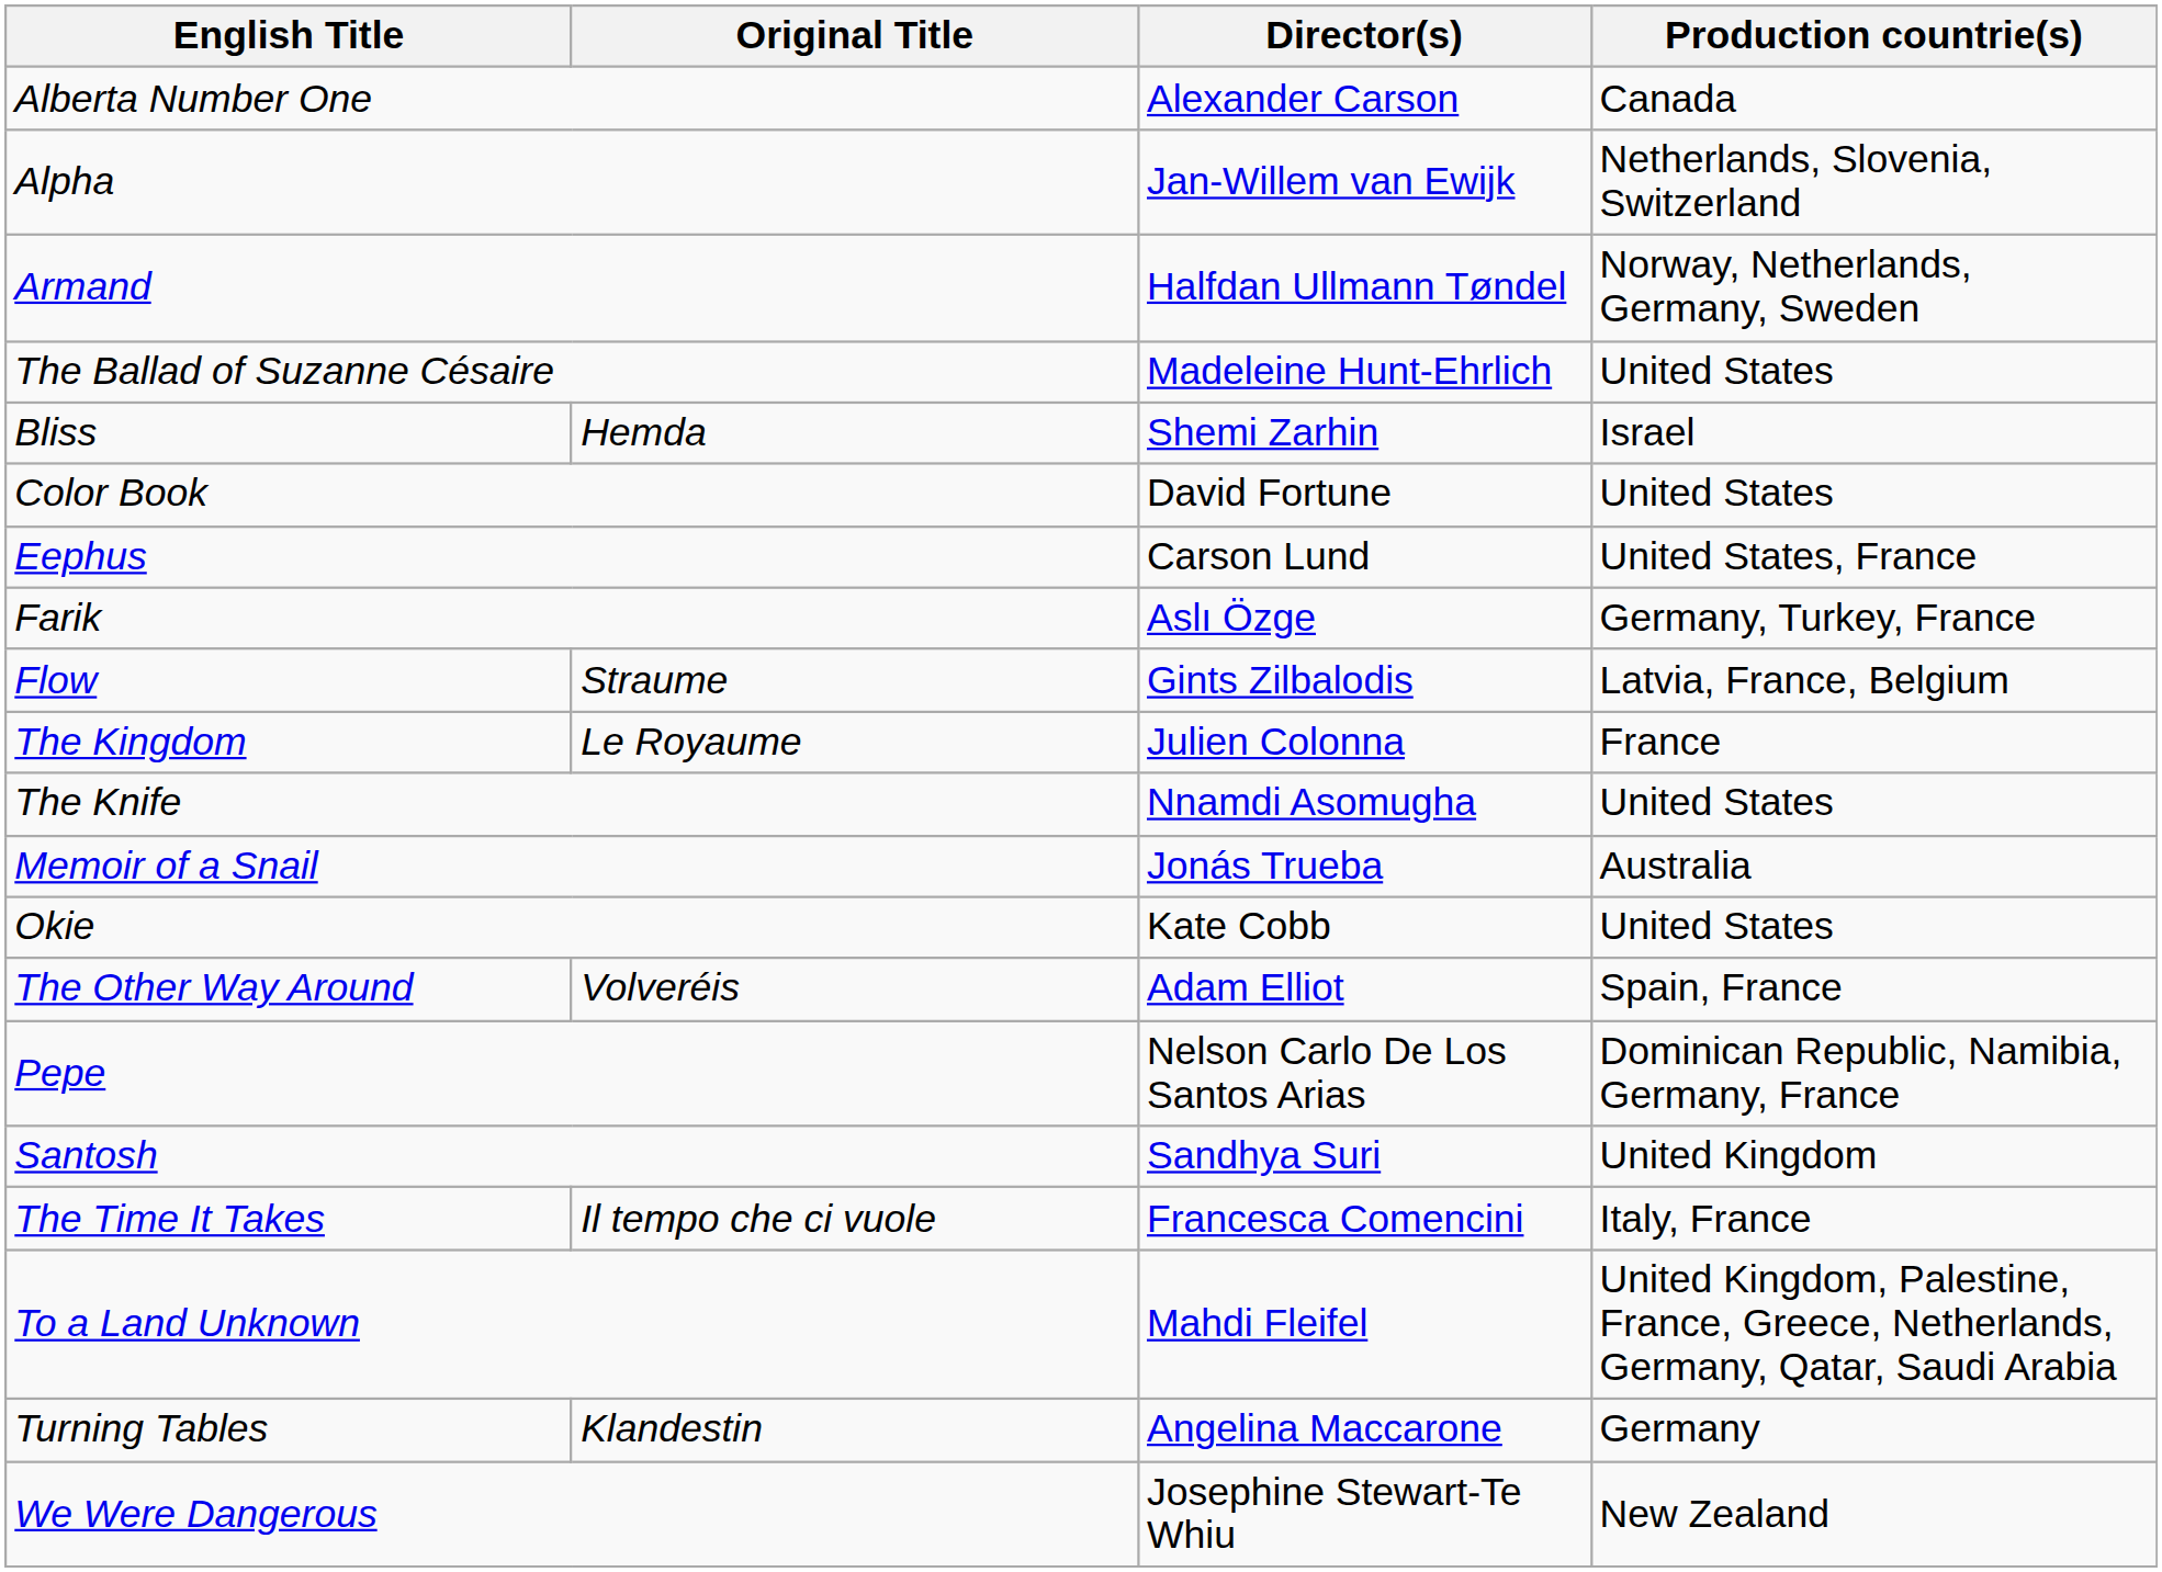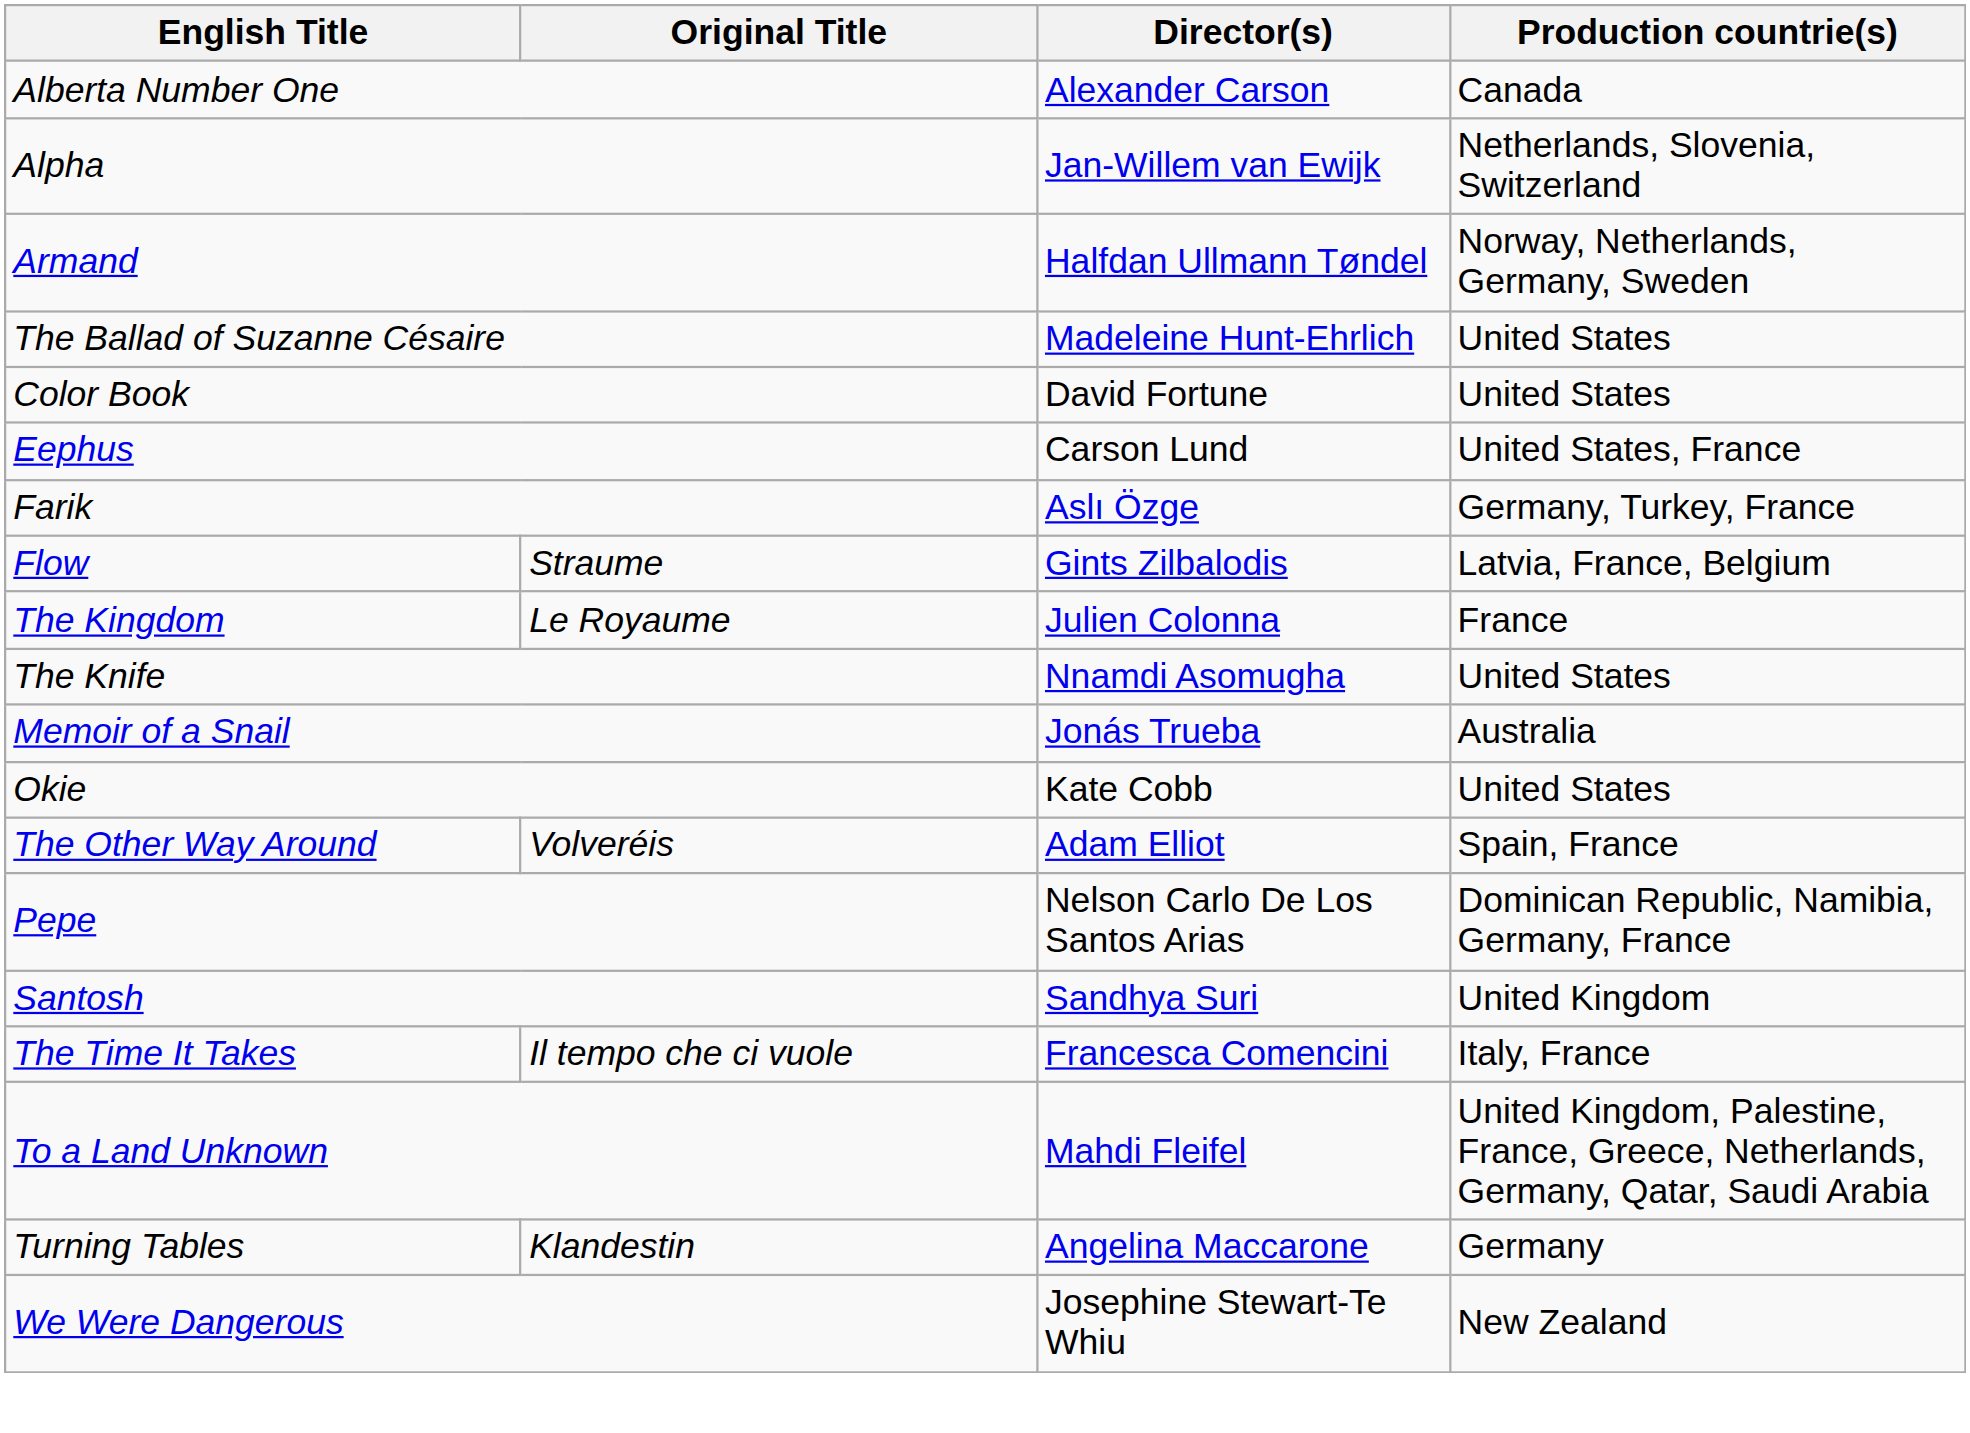- row: Bliss | Hemda | Shemi Zarhin | Israel
